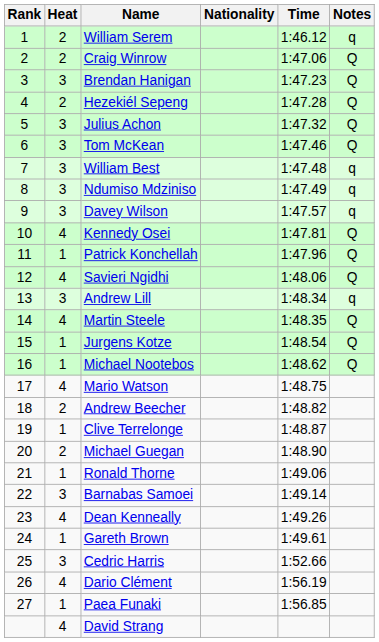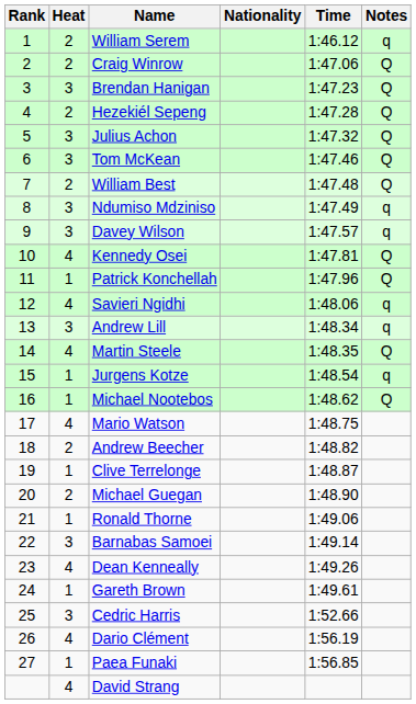William Best | Heat: 3 -> 2
William Best | Notes: q -> Q
Savieri Ngidhi | Notes: Q -> q
Jurgens Kotze | Notes: Q -> q
